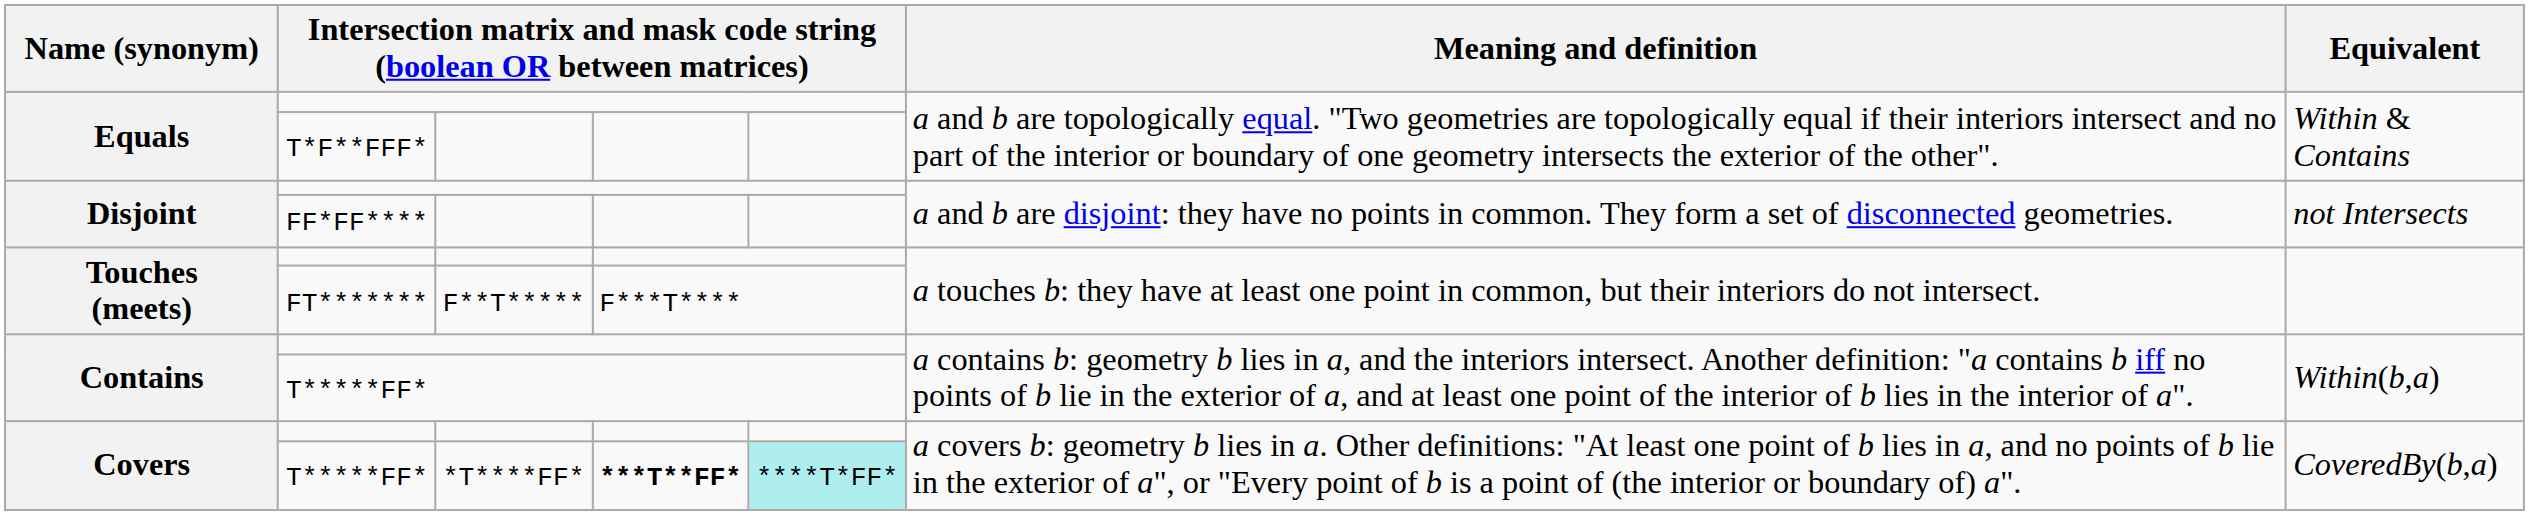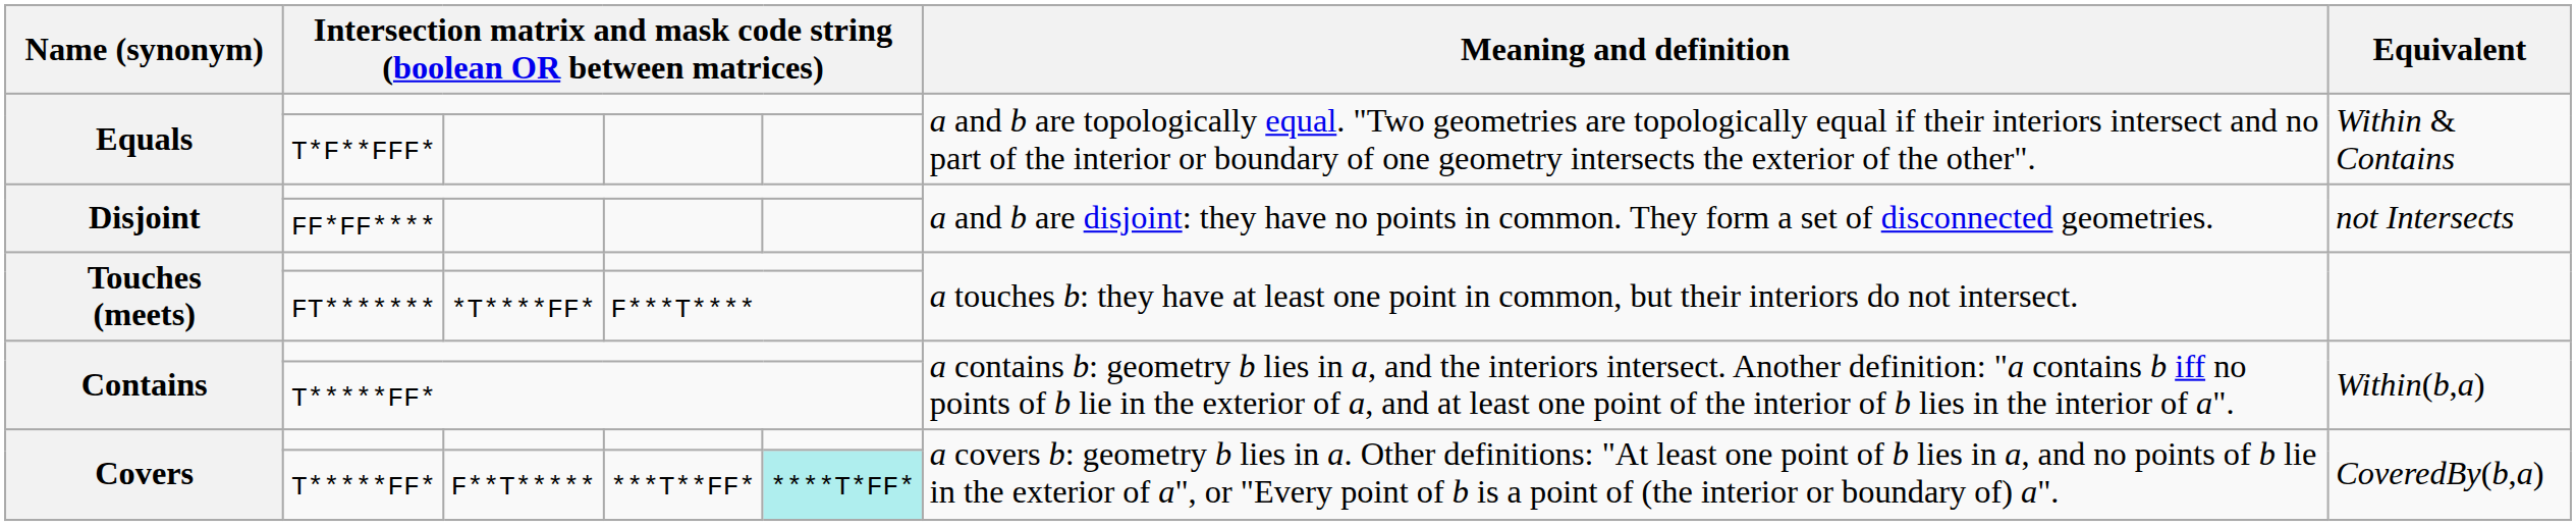Touches (meets) / FT******* | column 3: F**T***** -> *T****FF*
Covers / T*****FF* | column 3: *T****FF* -> F**T*****
Covers / T*****FF* | column 4: bold -> normal
